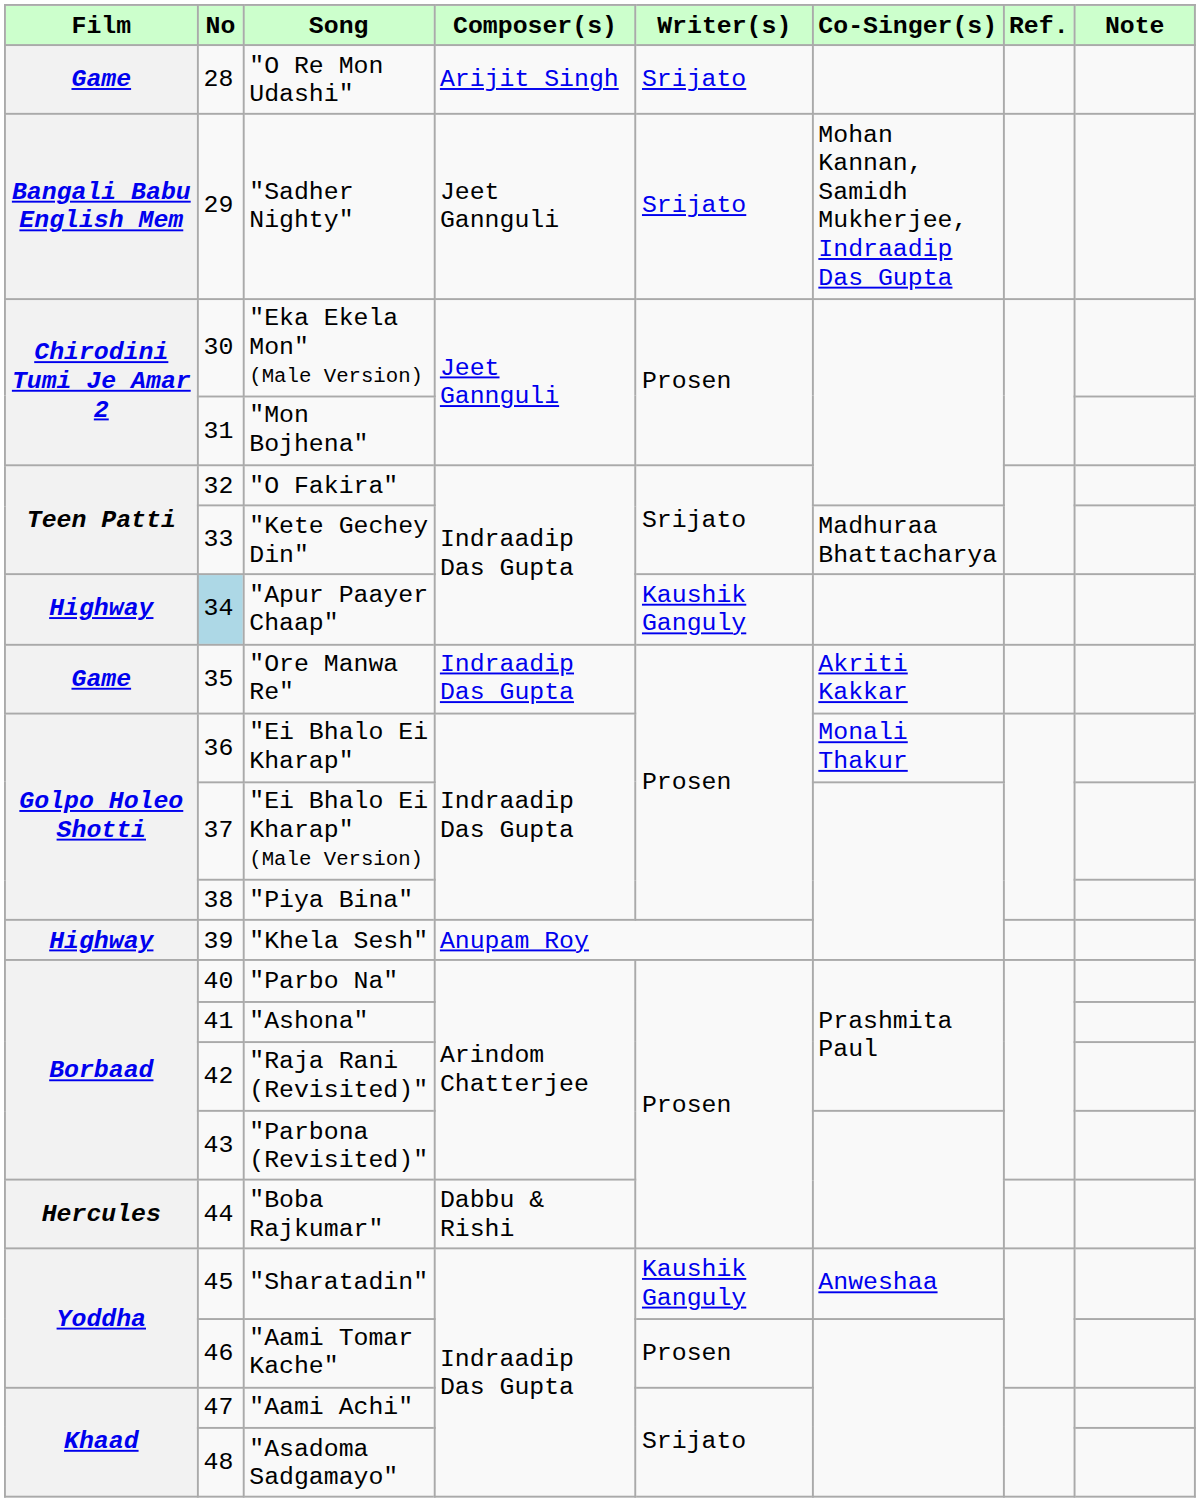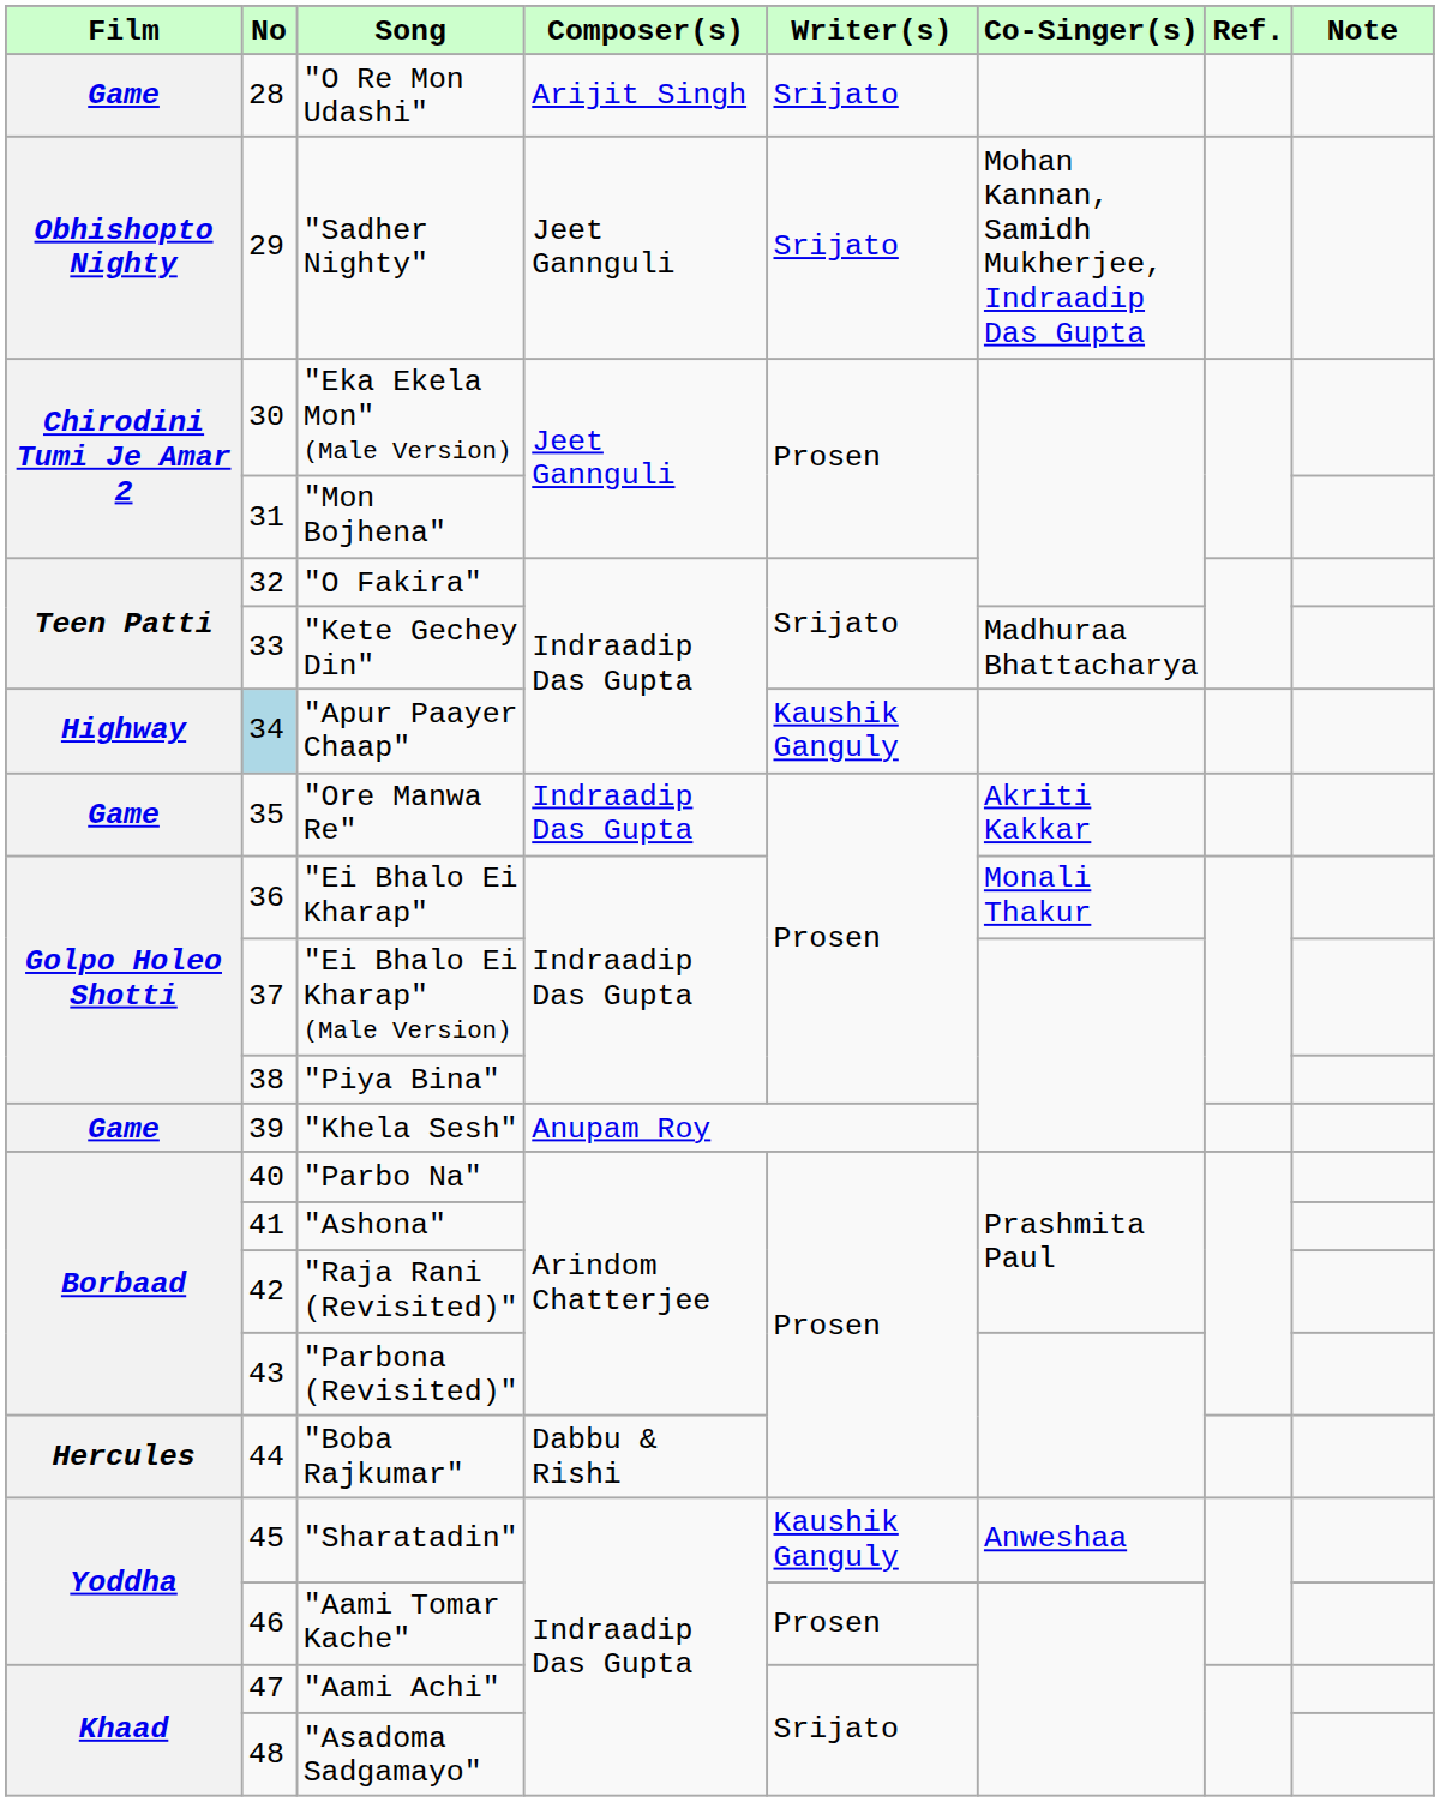"Sadher Nighty" | Film: Bangali Babu English Mem -> Obhishopto Nighty
"Khela Sesh" | Film: Highway -> Game
